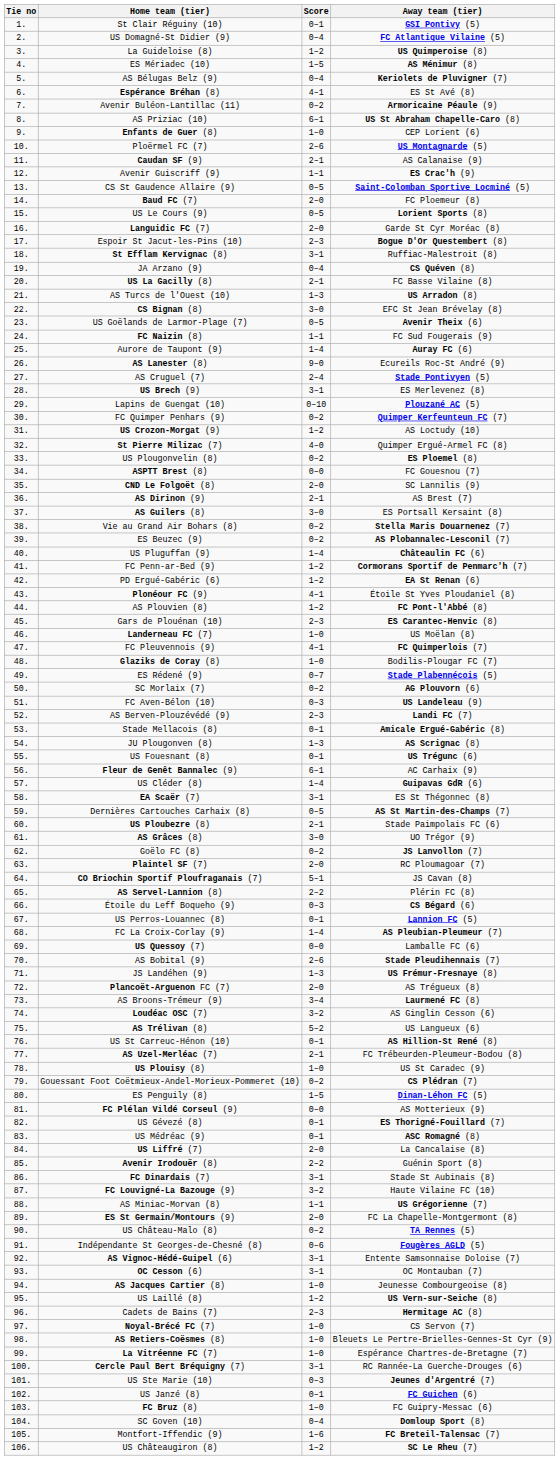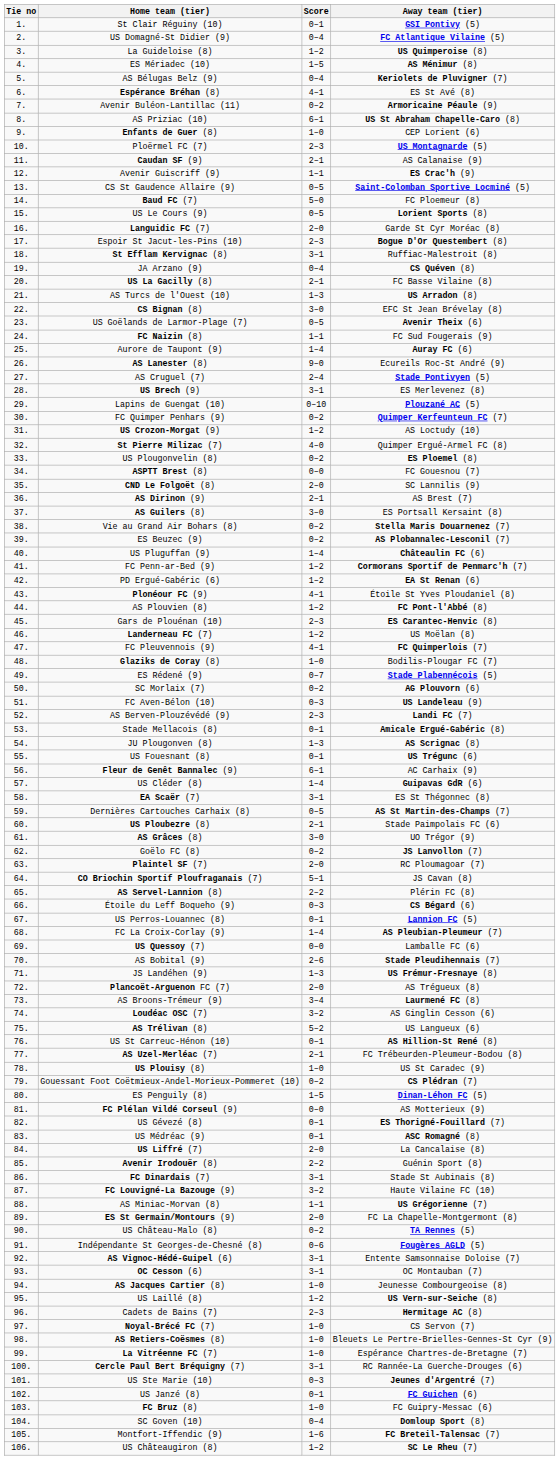Ploërmel FC (7) | Score: 2–6 -> 2–3
Baud FC (7) | Score: 2–0 -> 5–0
Landerneau FC (7) | Score: 1–0 -> 1–2
